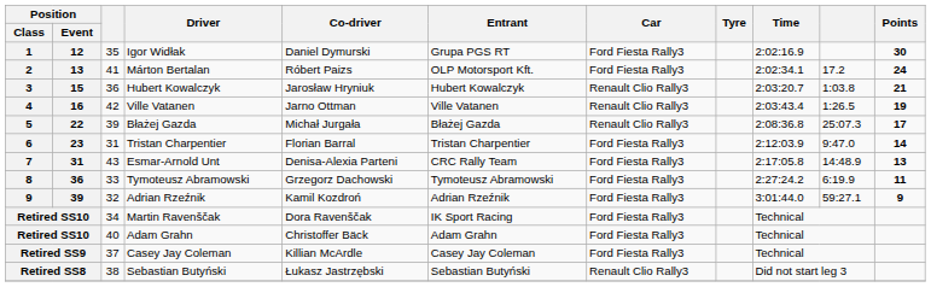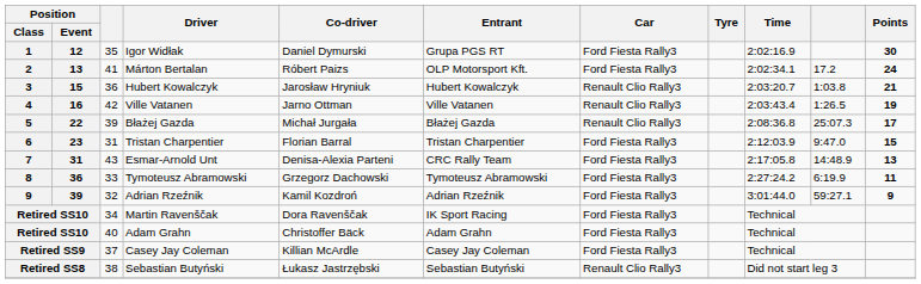6 | Points: 14 -> 15
